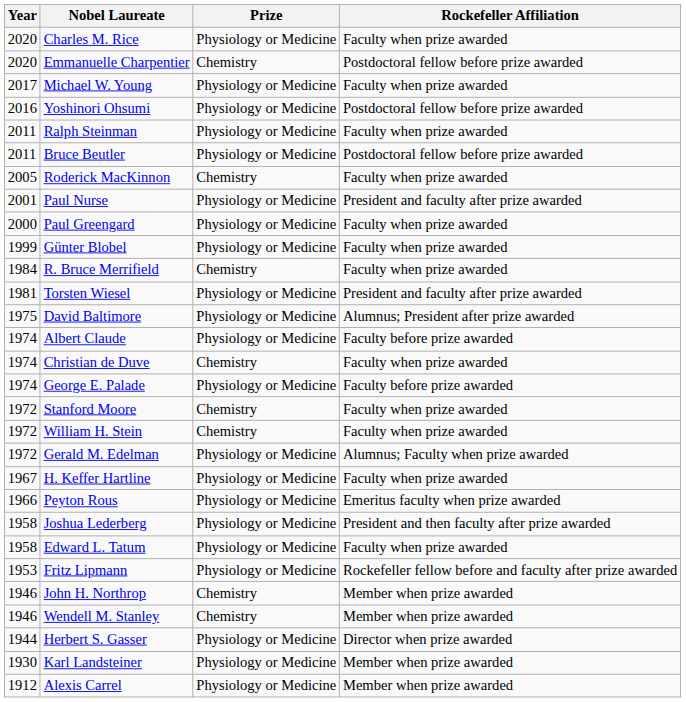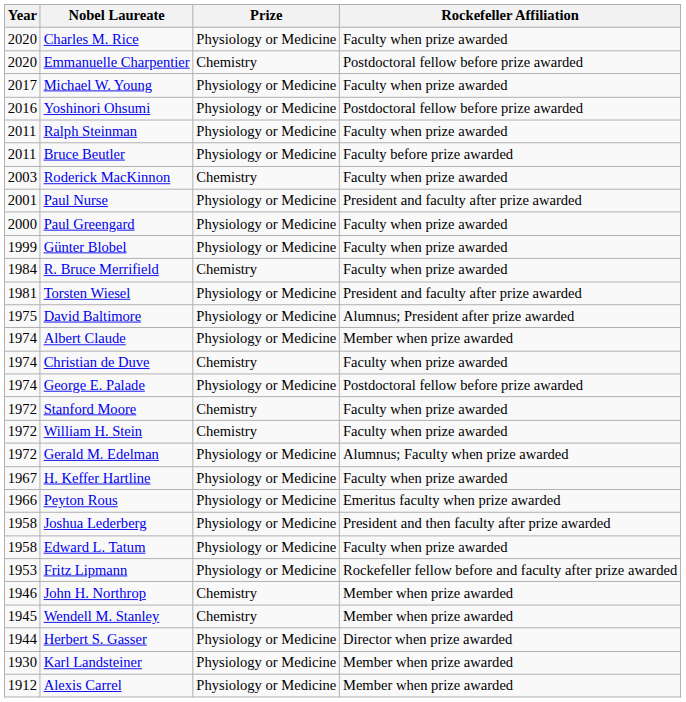Bruce Beutler | Rockefeller Affiliation: Postdoctoral fellow before prize awarded -> Faculty before prize awarded
Roderick MacKinnon | Year: 2005 -> 2003
Albert Claude | Rockefeller Affiliation: Faculty before prize awarded -> Member when prize awarded
George E. Palade | Rockefeller Affiliation: Faculty before prize awarded -> Postdoctoral fellow before prize awarded
Wendell M. Stanley | Year: 1946 -> 1945
